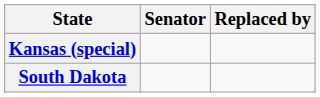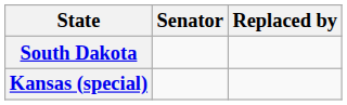rows swapped: Kansas (special) <-> South Dakota
